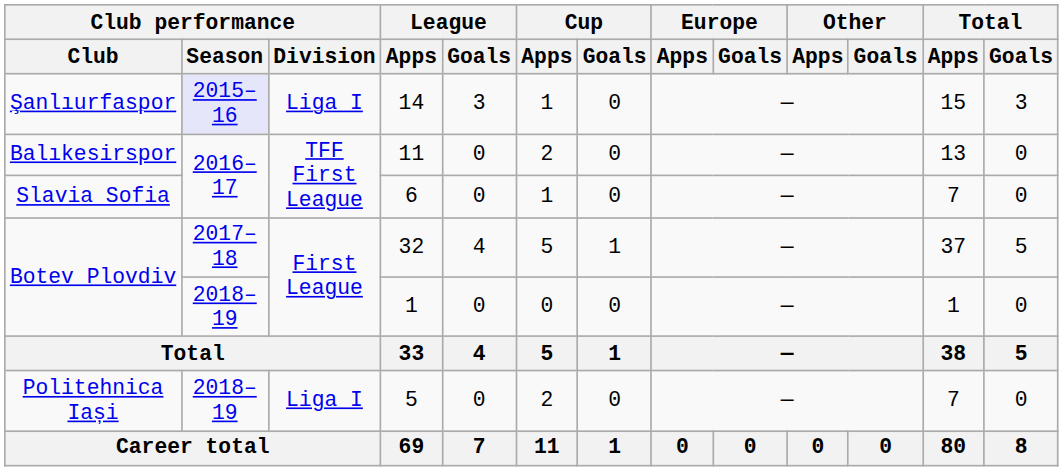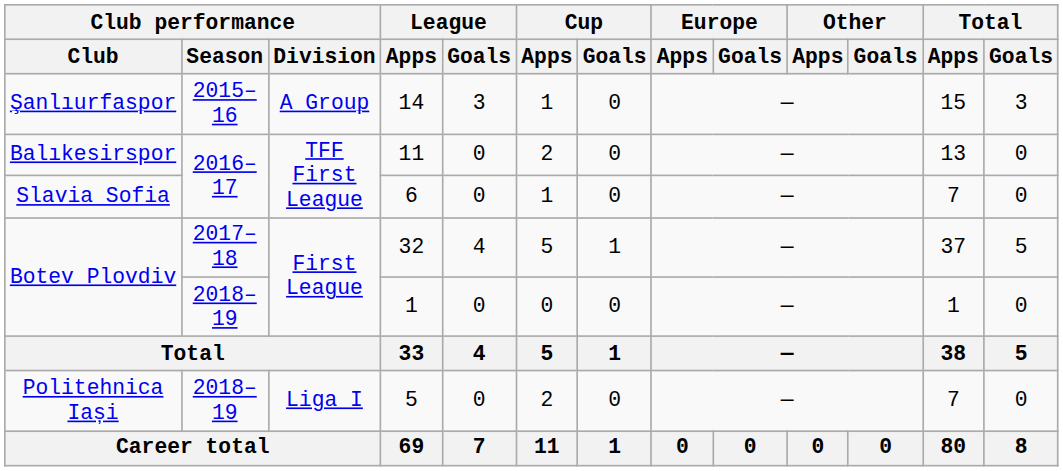14 | Club performance / Season: lavender background -> no background
14 | Club performance / Division: Liga I -> A Group
